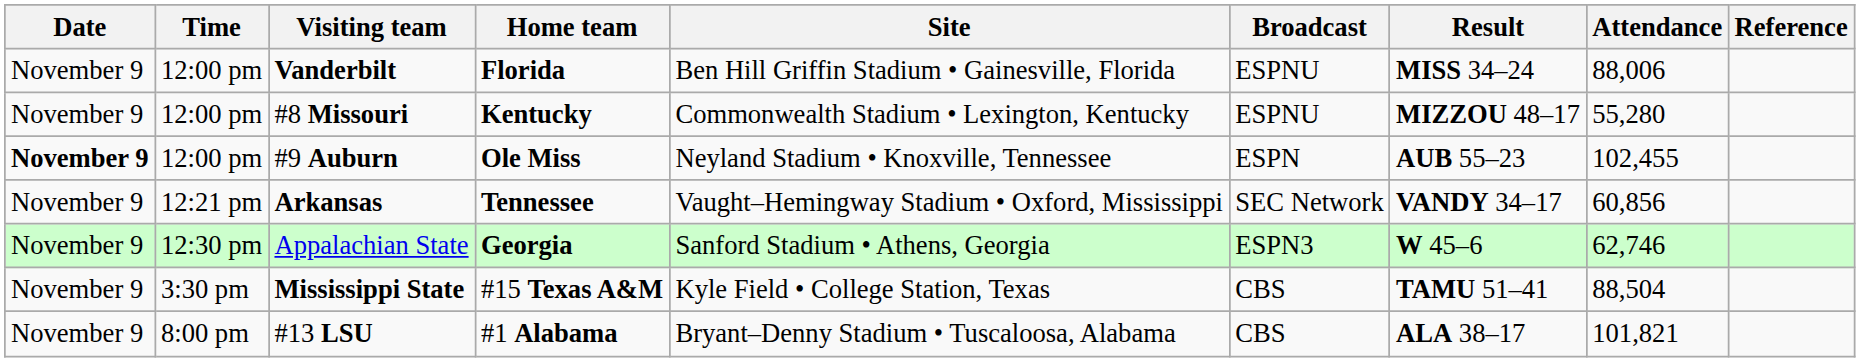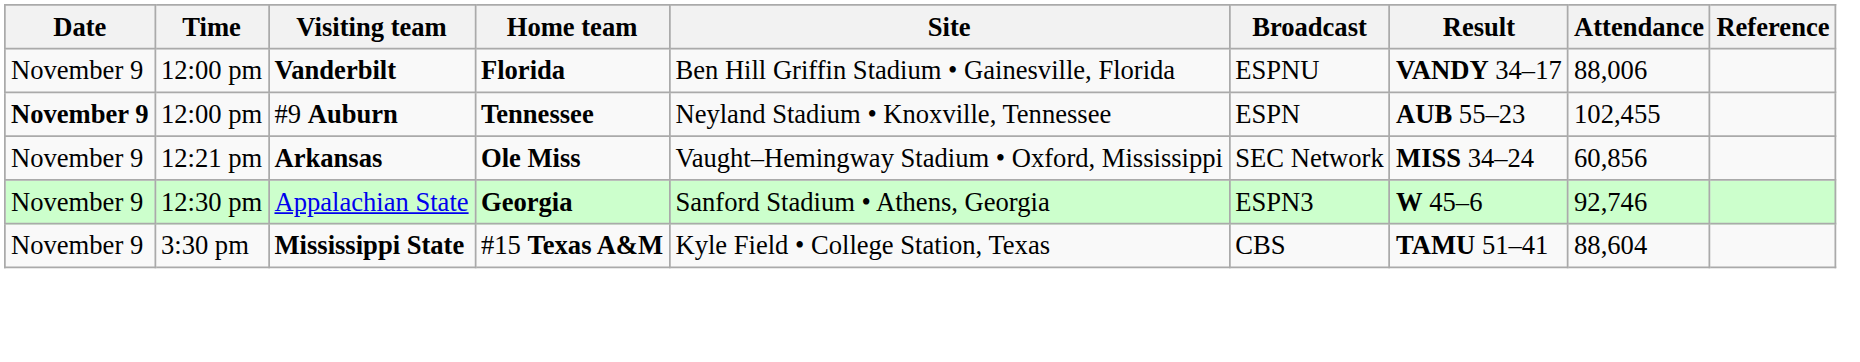Vanderbilt | Result: MISS 34–24 -> VANDY 34–17
- row: November 9 | 12:00 pm | #8 Missouri | Kentucky | Commonwealth Stadium • Lexington, Kentucky | ESPNU | MIZZOU 48–17 | 55,280
#9 Auburn | Home team: Ole Miss -> Tennessee
Arkansas | Home team: Tennessee -> Ole Miss
Arkansas | Result: VANDY 34–17 -> MISS 34–24
Appalachian State | Attendance: 62,746 -> 92,746
Mississippi State | Attendance: 88,504 -> 88,604
- row: November 9 | 8:00 pm | #13 LSU | #1 Alabama | Bryant–Denny Stadium • Tuscaloosa, Alabama | CBS | ALA 38–17 | 101,821
